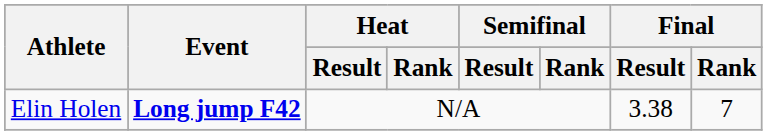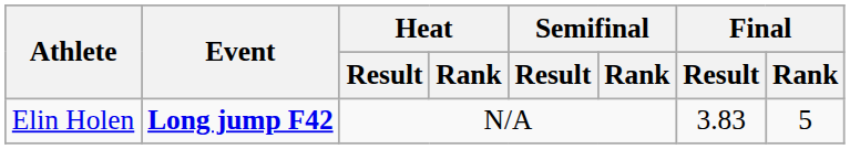Elin Holen | Final / Result: 3.38 -> 3.83
Elin Holen | Final / Rank: 7 -> 5
